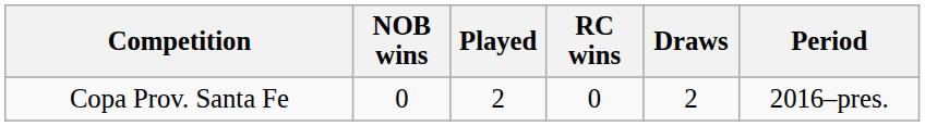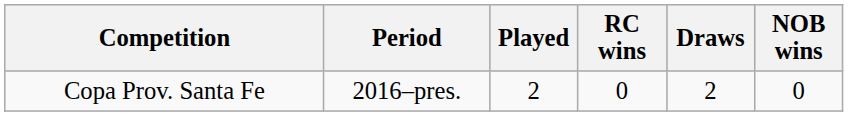columns swapped: Period <-> NOB wins
